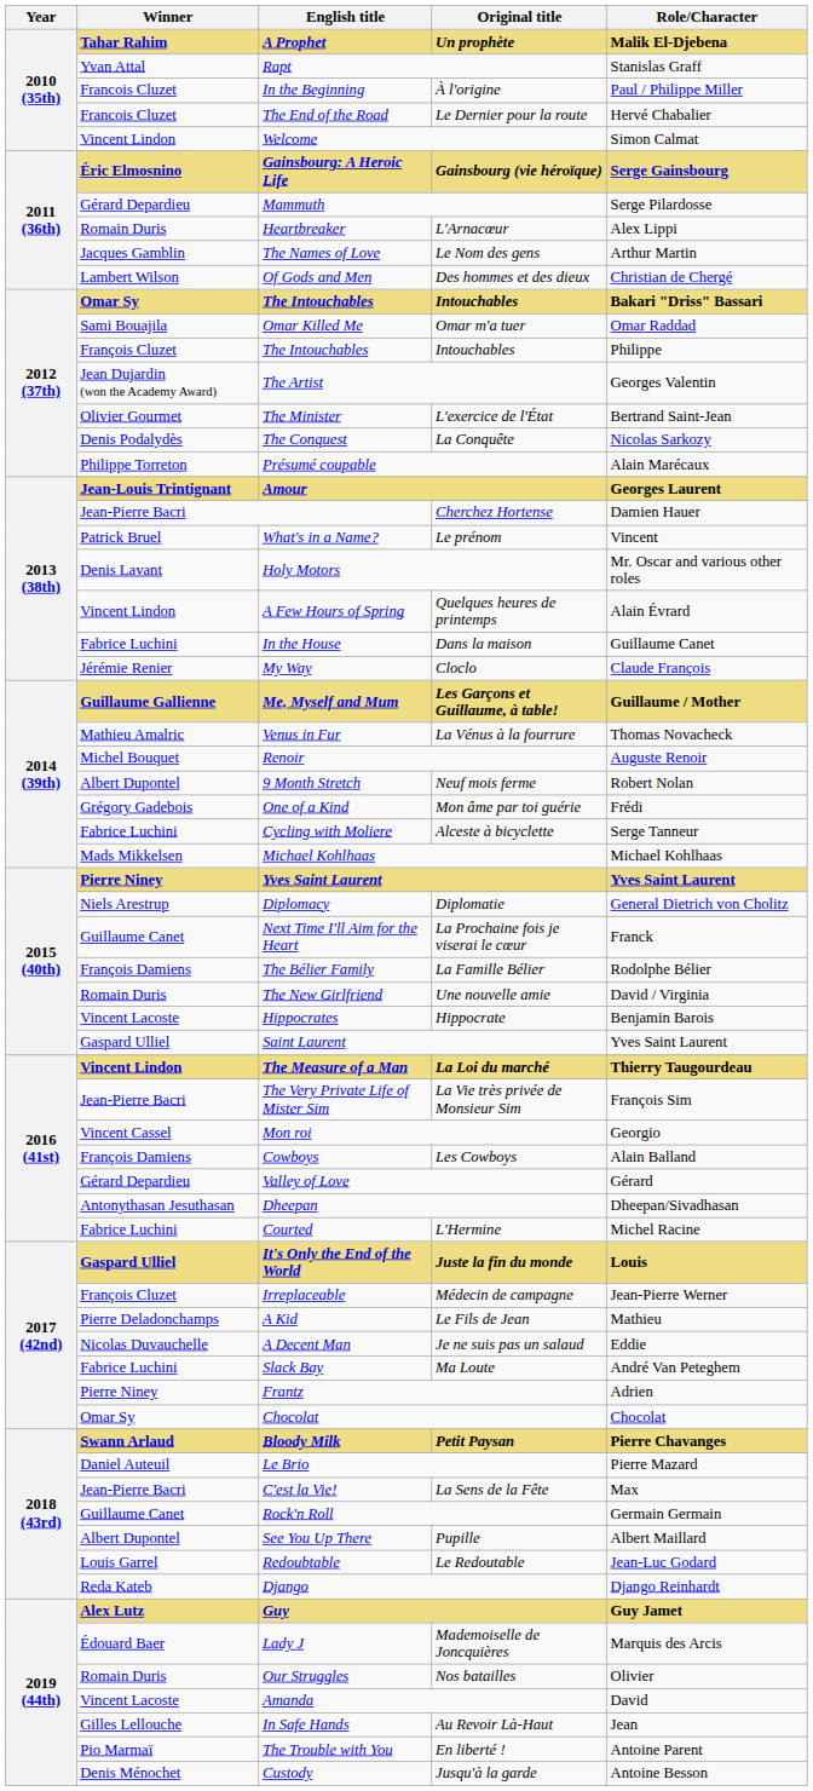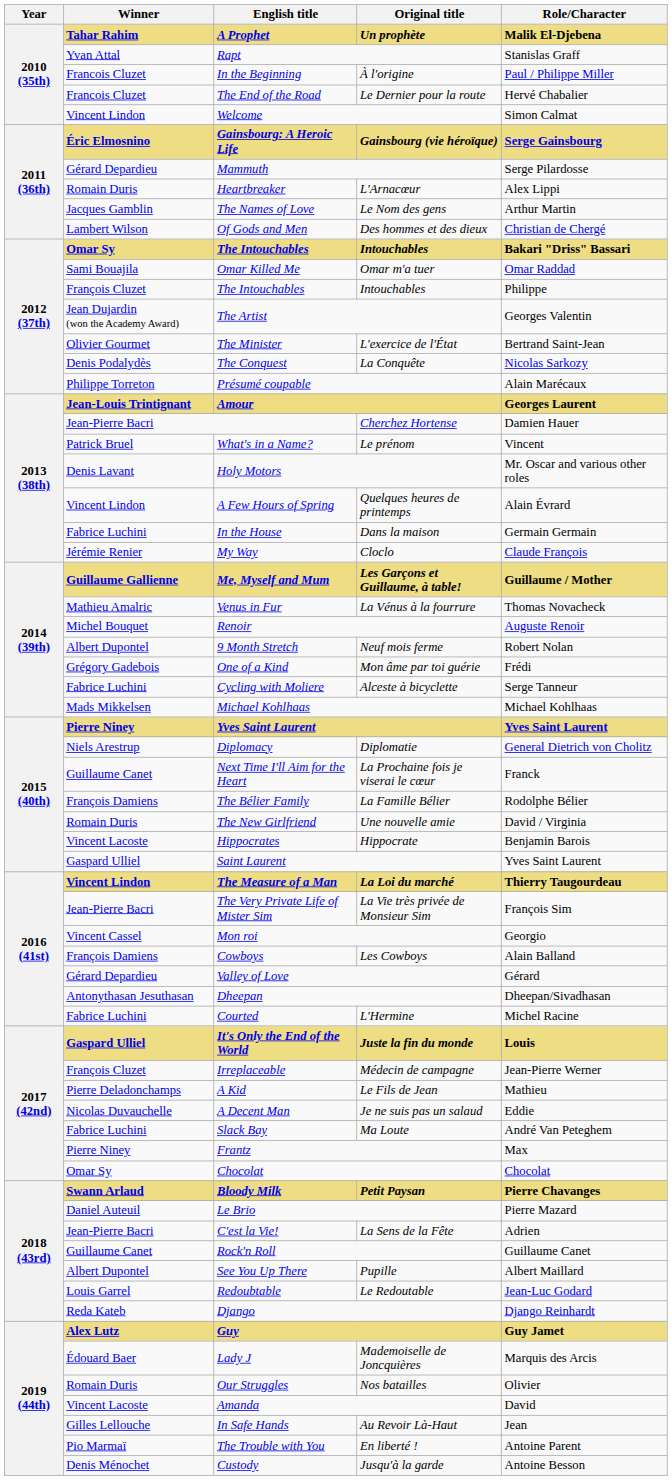In the House | Role/Character: Guillaume Canet -> Germain Germain
Frantz | Role/Character: Adrien -> Max
C'est la Vie! | Role/Character: Max -> Adrien
Rock'n Roll | Role/Character: Germain Germain -> Guillaume Canet
